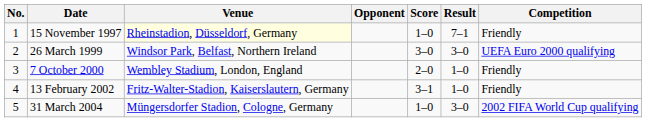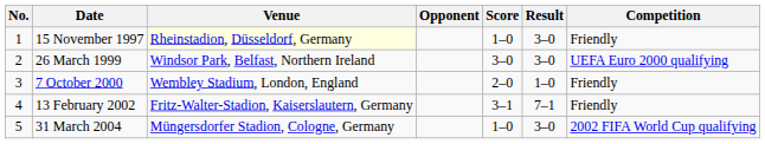15 November 1997 | Result: 7–1 -> 3–0
13 February 2002 | Result: 1–0 -> 7–1
